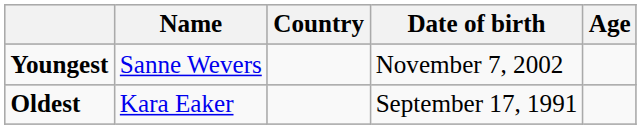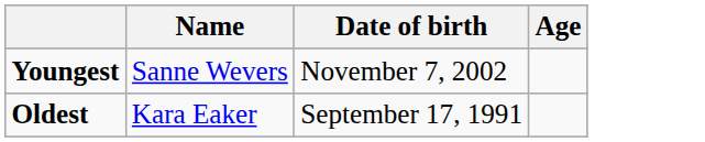- column: Country
